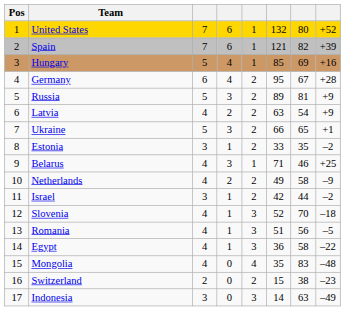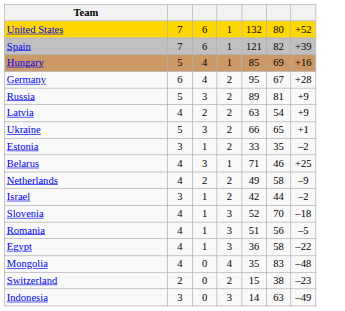- column: Pos | 1 | 2 | 3 | 4 | 5 | 6 | 7 | 8 | 9 | 10 | 11 | 12 | 13 | 14 | 15 | 16 | 17
